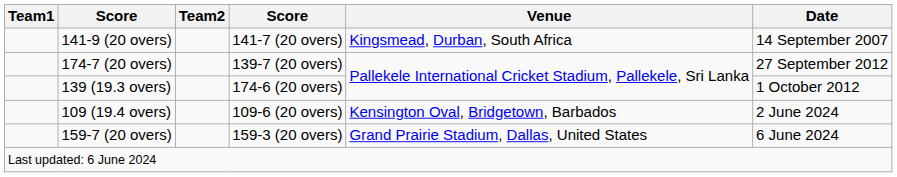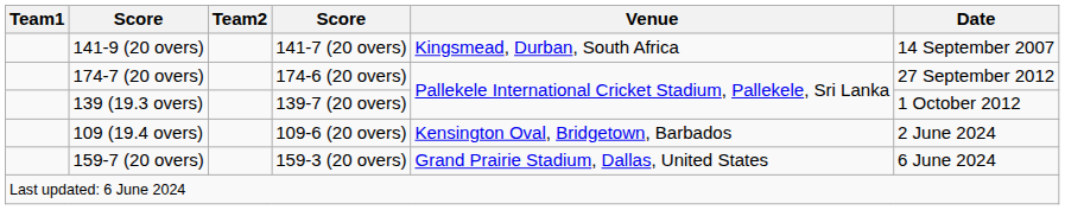174-7 (20 overs) | column 4: 139-7 (20 overs) -> 174-6 (20 overs)
139 (19.3 overs) | column 4: 174-6 (20 overs) -> 139-7 (20 overs)
